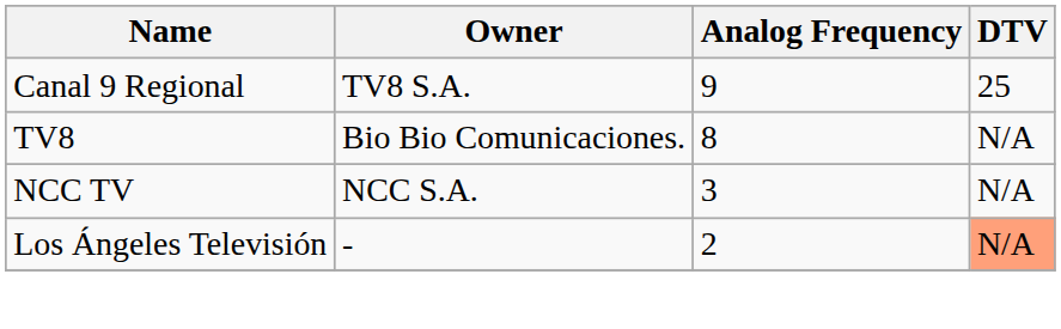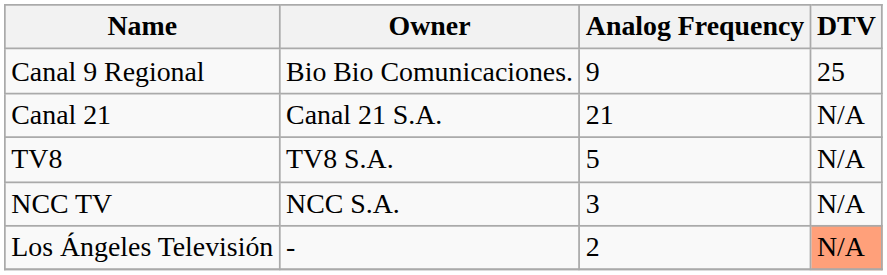Canal 9 Regional | Owner: TV8 S.A. -> Bio Bio Comunicaciones.
+ row: Canal 21 | Canal 21 S.A. | 21 | N/A
TV8 | Owner: Bio Bio Comunicaciones. -> TV8 S.A.
TV8 | Analog Frequency: 8 -> 5
